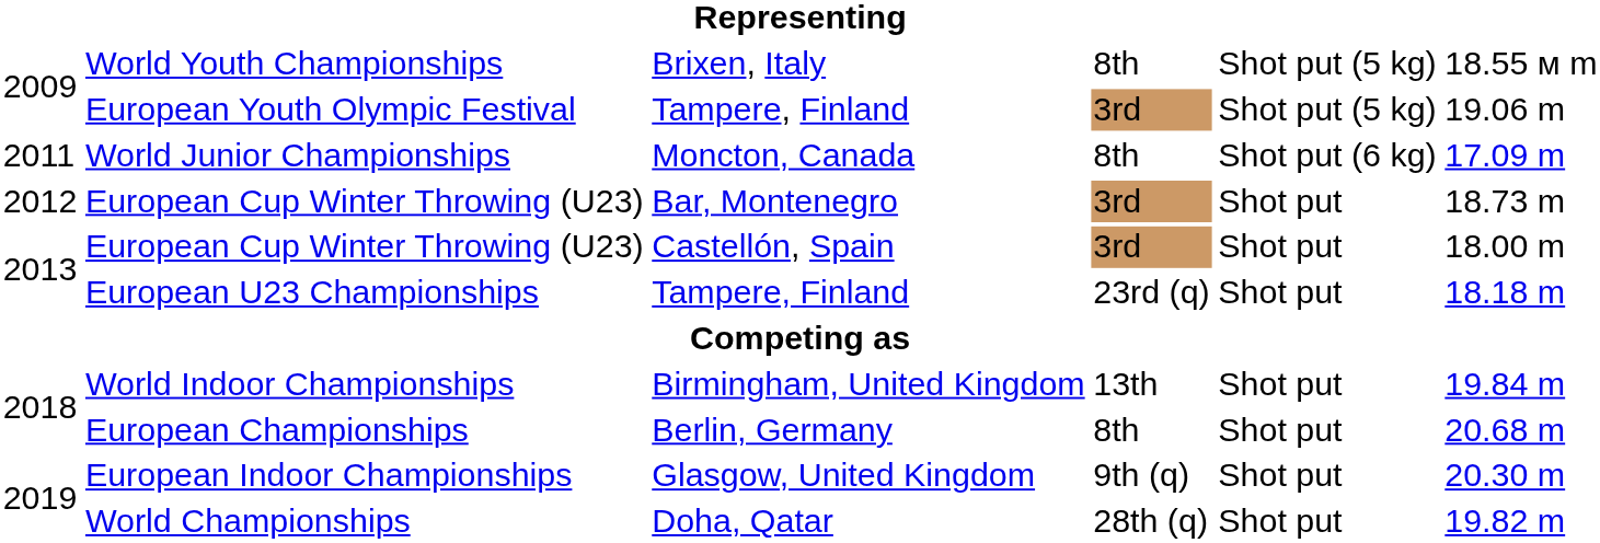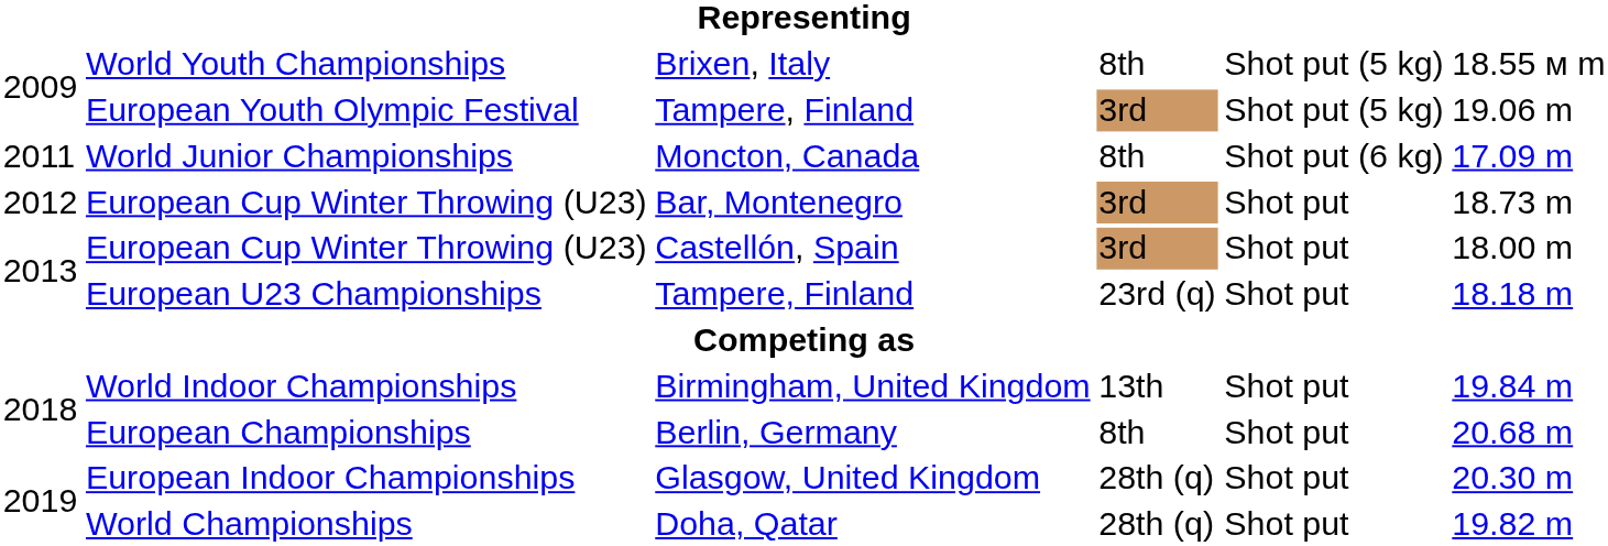European Indoor Championships | column 4: 9th (q) -> 28th (q)
